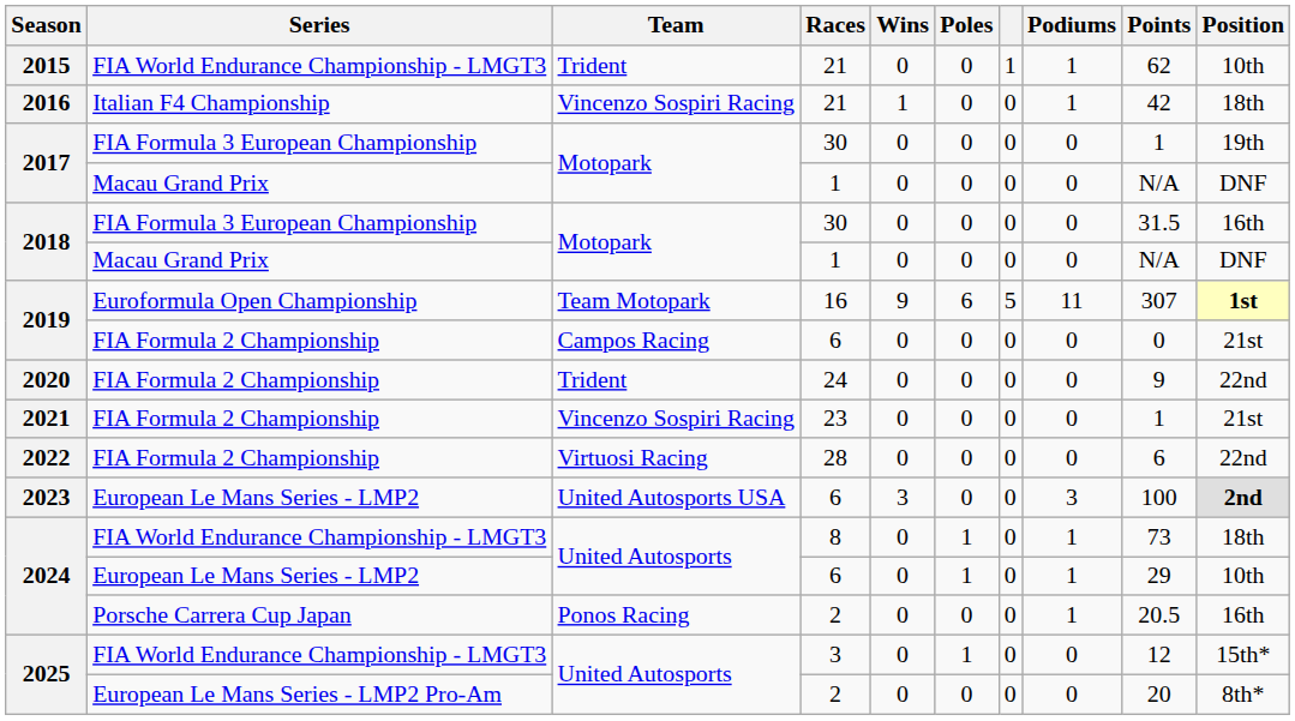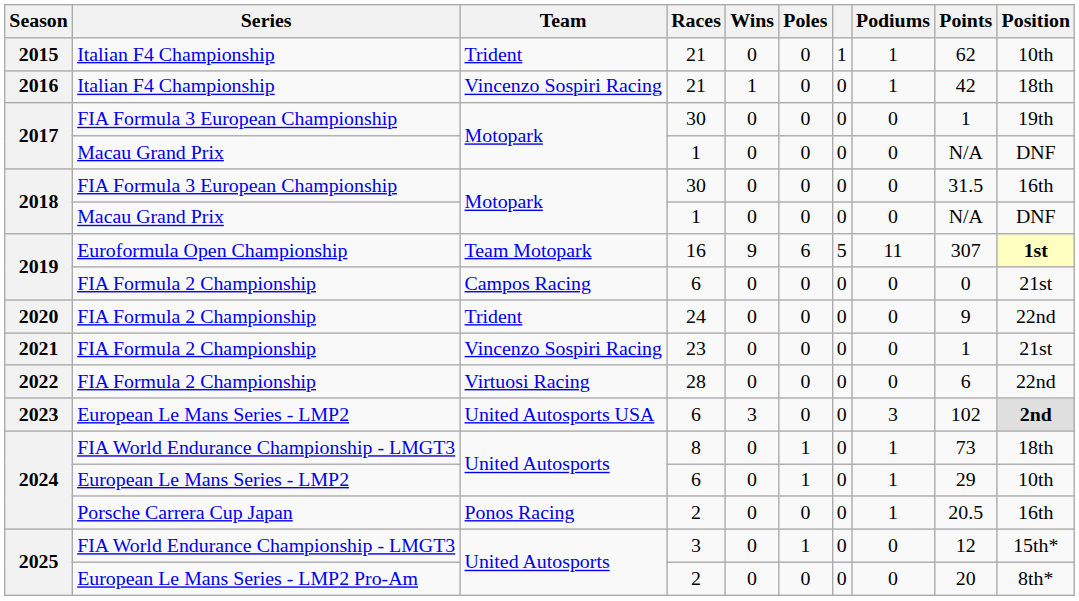2015 | Series: FIA World Endurance Championship - LMGT3 -> Italian F4 Championship
2023 | Points: 100 -> 102
